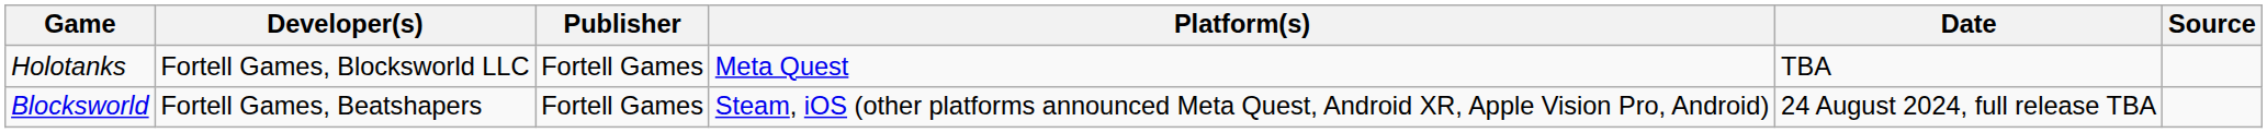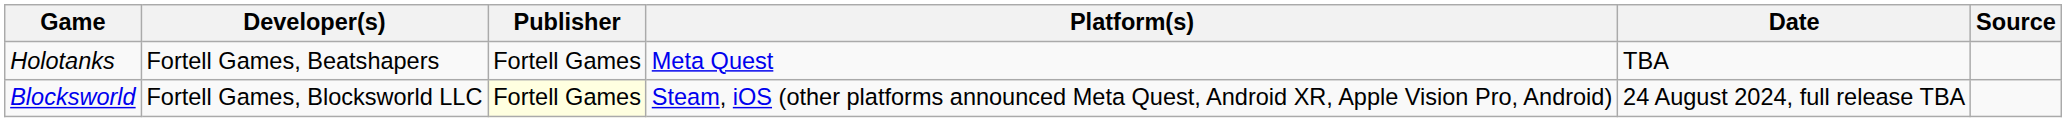Holotanks | Developer(s): Fortell Games, Blocksworld LLC -> Fortell Games, Beatshapers
Blocksworld | Developer(s): Fortell Games, Beatshapers -> Fortell Games, Blocksworld LLC
Blocksworld | Publisher: no background -> lightyellow background
